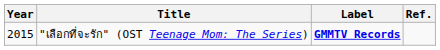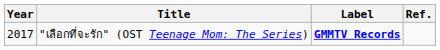"เลือกที่จะรัก" (OST Teenage Mom: The Series) | Year: 2015 -> 2017
